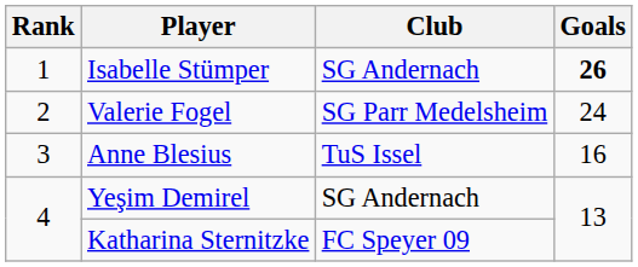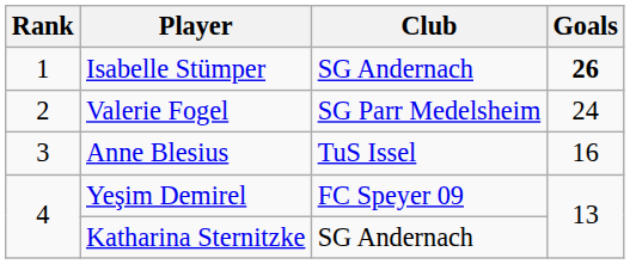Yeşim Demirel | Club: SG Andernach -> FC Speyer 09
Katharina Sternitzke | Club: FC Speyer 09 -> SG Andernach
